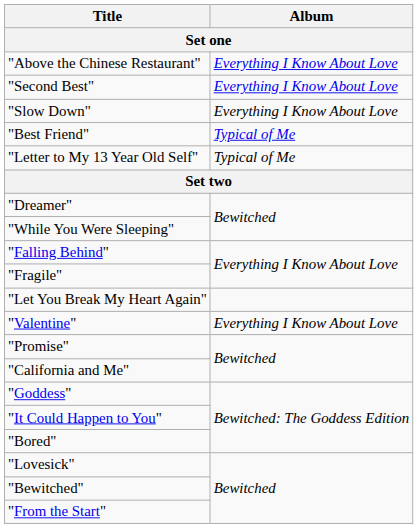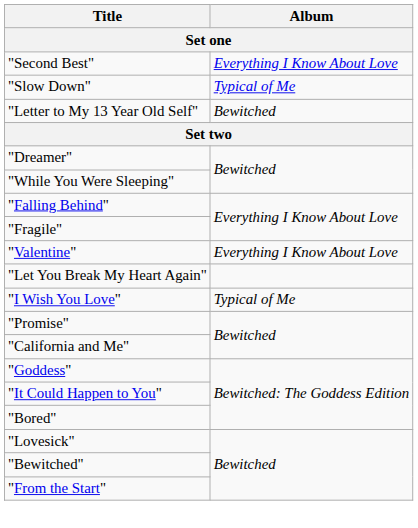- row: "Above the Chinese Restaurant" | Everything I Know About Love
"Slow Down" | Album: Everything I Know About Love -> Typical of Me
- row: "Best Friend" | Typical of Me
"Letter to My 13 Year Old Self" | Album: Typical of Me -> Bewitched
rows swapped: "Let You Break My Heart Again" <-> "Valentine"
+ row: "I Wish You Love" | Typical of Me
